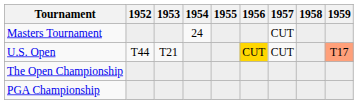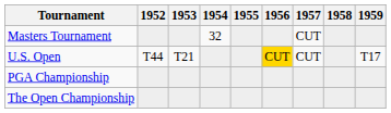Masters Tournament | 1954: 24 -> 32
U.S. Open | 1959: lightsalmon background -> no background
rows swapped: The Open Championship <-> PGA Championship
